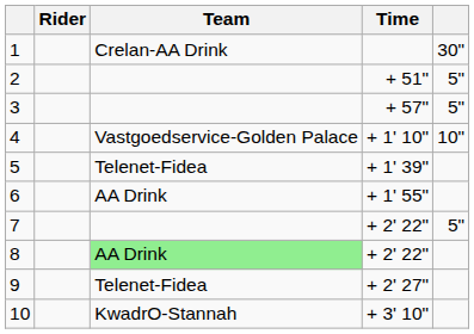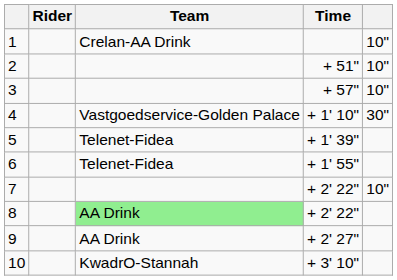1 | column 5: 30" -> 10"
2 | column 5: 5" -> 10"
3 | column 5: 5" -> 10"
4 | column 5: 10" -> 30"
6 | Team: AA Drink -> Telenet-Fidea
7 | column 5: 5" -> 10"
9 | Team: Telenet-Fidea -> AA Drink
